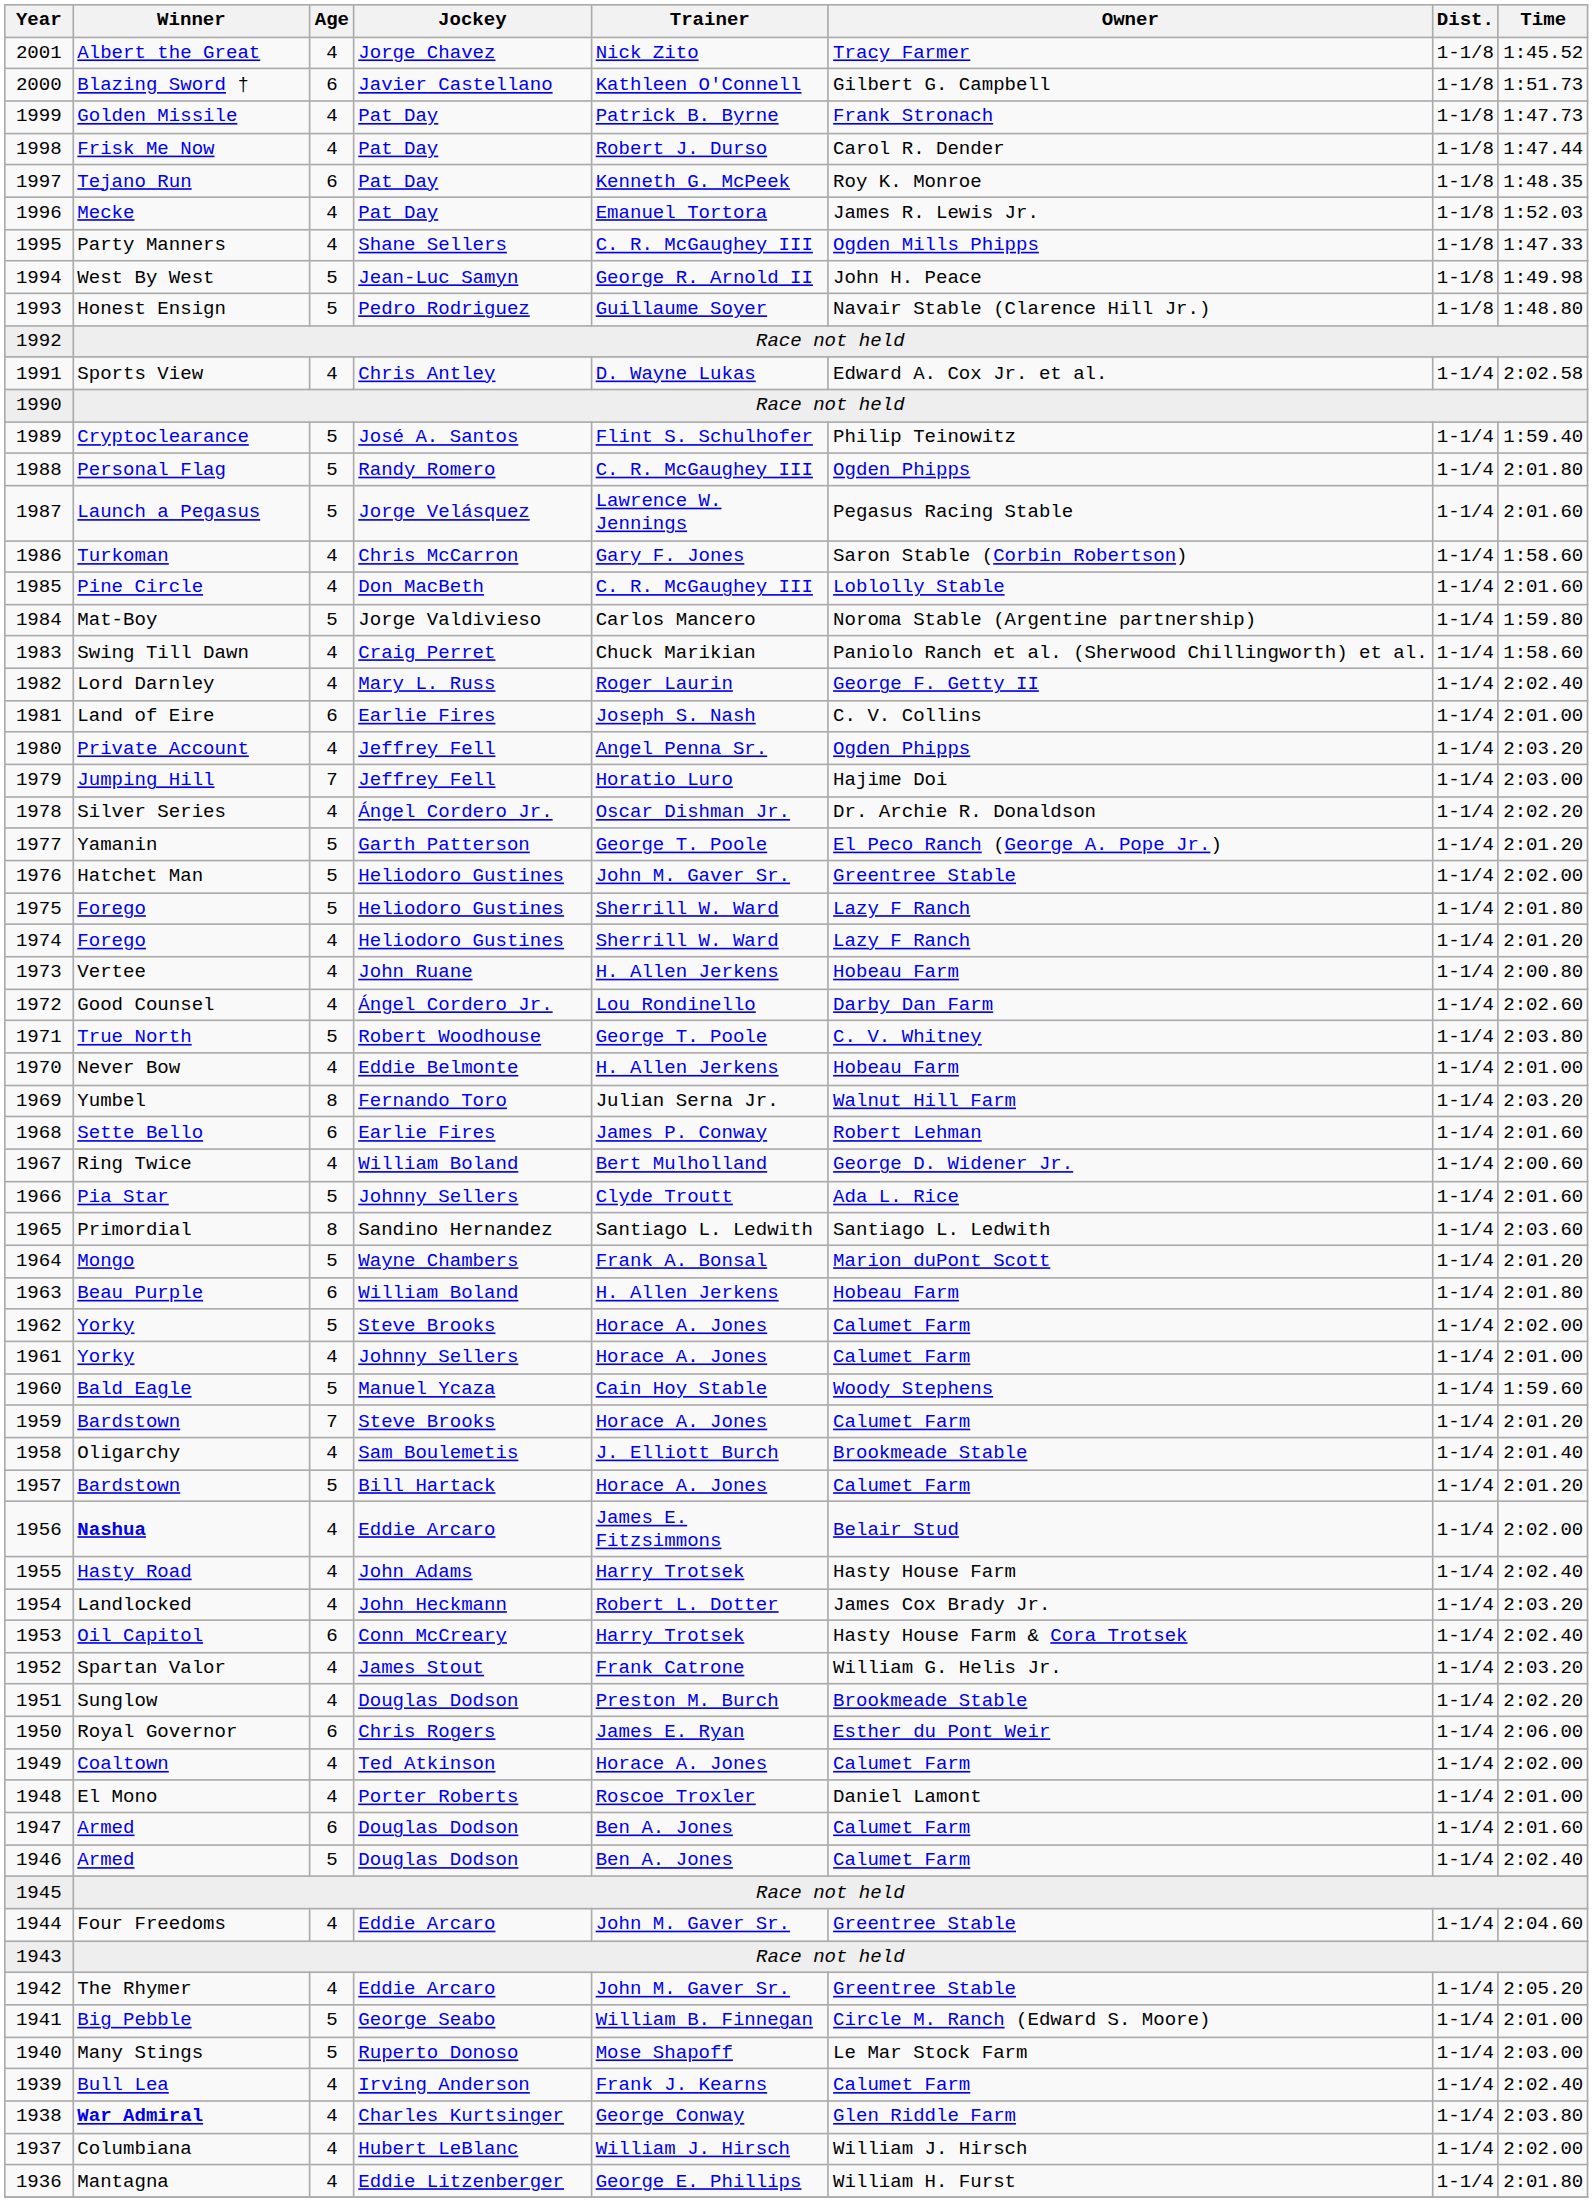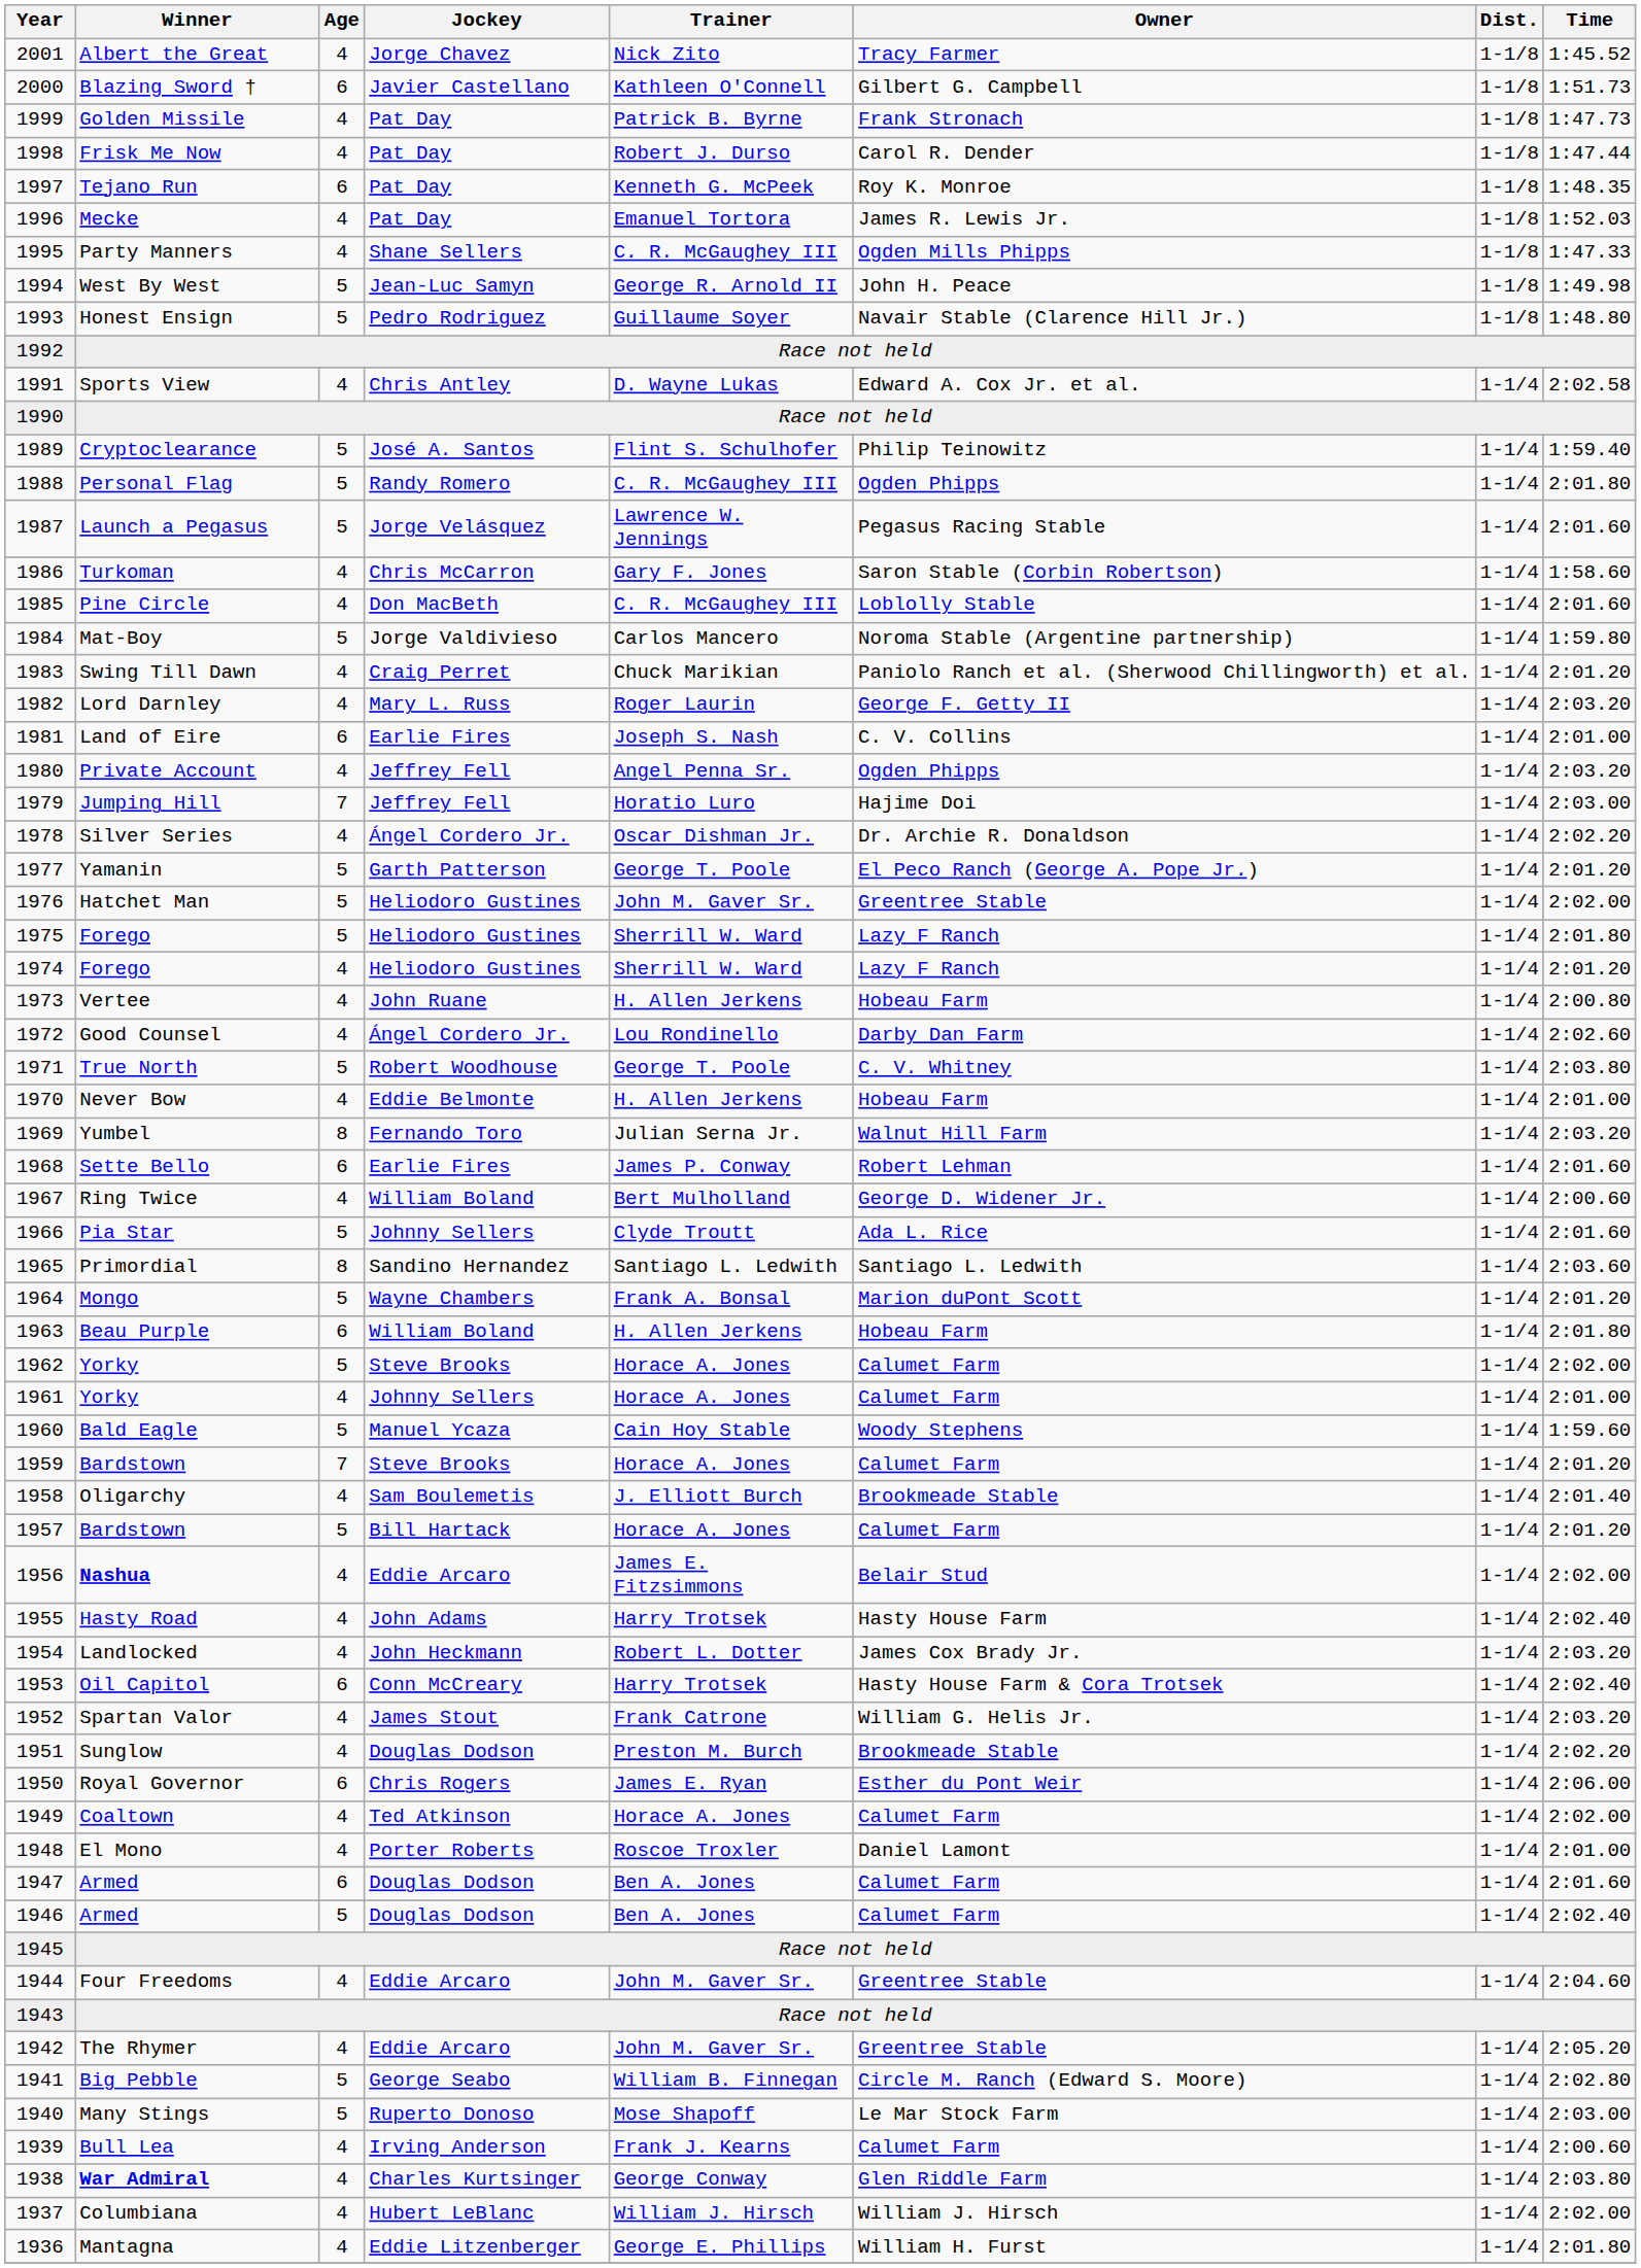1983 | Time: 1:58.60 -> 2:01.20
1982 | Time: 2:02.40 -> 2:03.20
1941 | Time: 2:01.00 -> 2:02.80
1939 | Time: 2:02.40 -> 2:00.60
